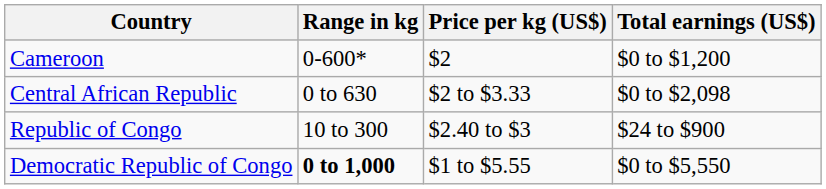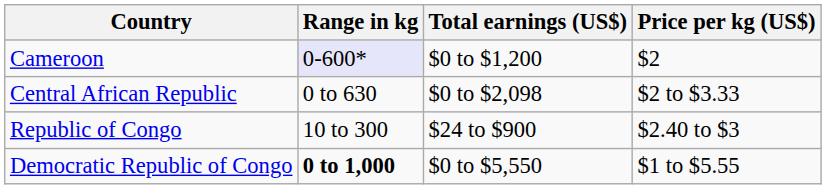columns swapped: Price per kg (US$) <-> Total earnings (US$)
Cameroon | Range in kg: no background -> lavender background
